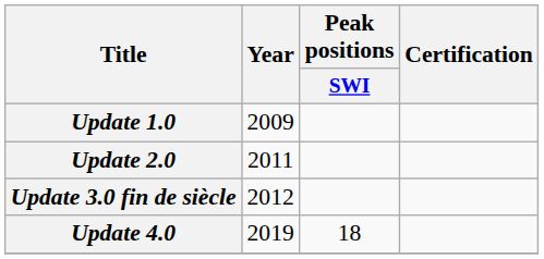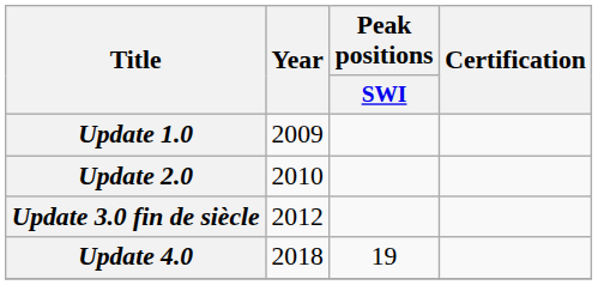Update 2.0 | Year: 2011 -> 2010
Update 4.0 | Year: 2019 -> 2018
Update 4.0 | Peak positions / SWI: 18 -> 19
